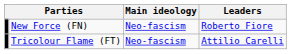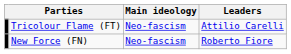rows swapped: New Force (FN) <-> Tricolour Flame (FT)
